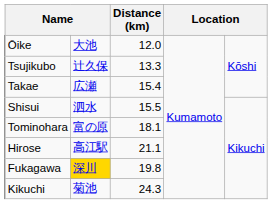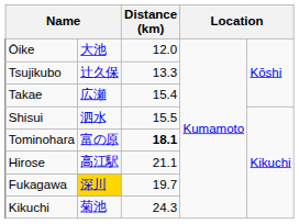Tominohara | Distance (km): normal -> bold
Fukagawa | Distance (km): 19.8 -> 19.7
